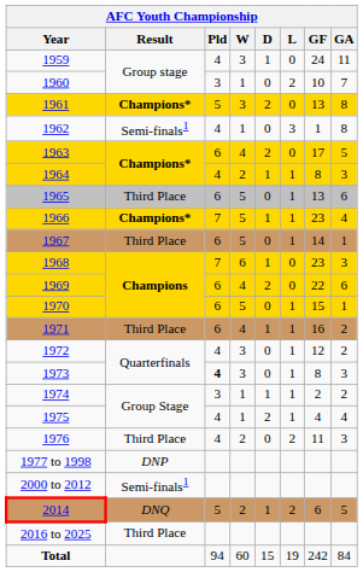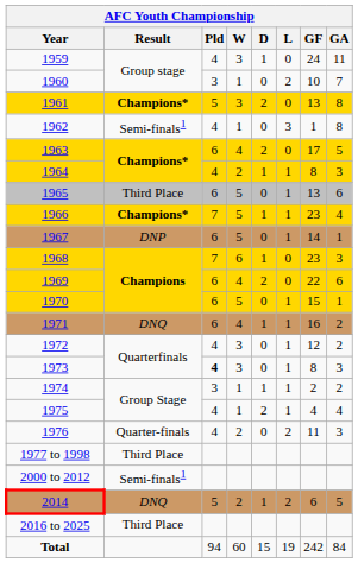1967 | Result: Third Place -> DNP
1971 | Result: Third Place -> DNQ
1976 | Result: Third Place -> Quarter-finals
1977 to 1998 | Result: DNP -> Third Place
